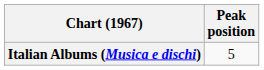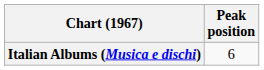Italian Albums (Musica e dischi) | Peak position: 5 -> 6
